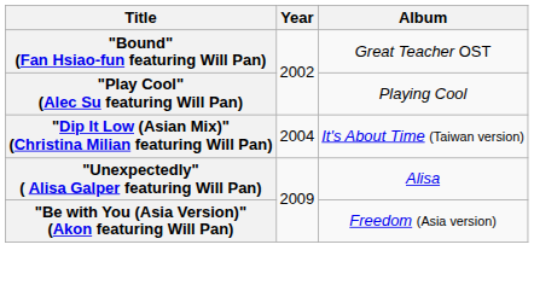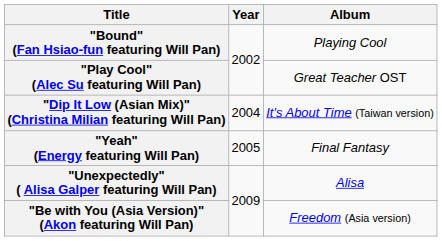"Bound" (Fan Hsiao-fun featuring Will Pan) | Album: Great Teacher OST -> Playing Cool
"Play Cool" (Alec Su featuring Will Pan) | Album: Playing Cool -> Great Teacher OST
+ row: "Yeah" (Energy featuring Will Pan) | 2005 | Final Fantasy
